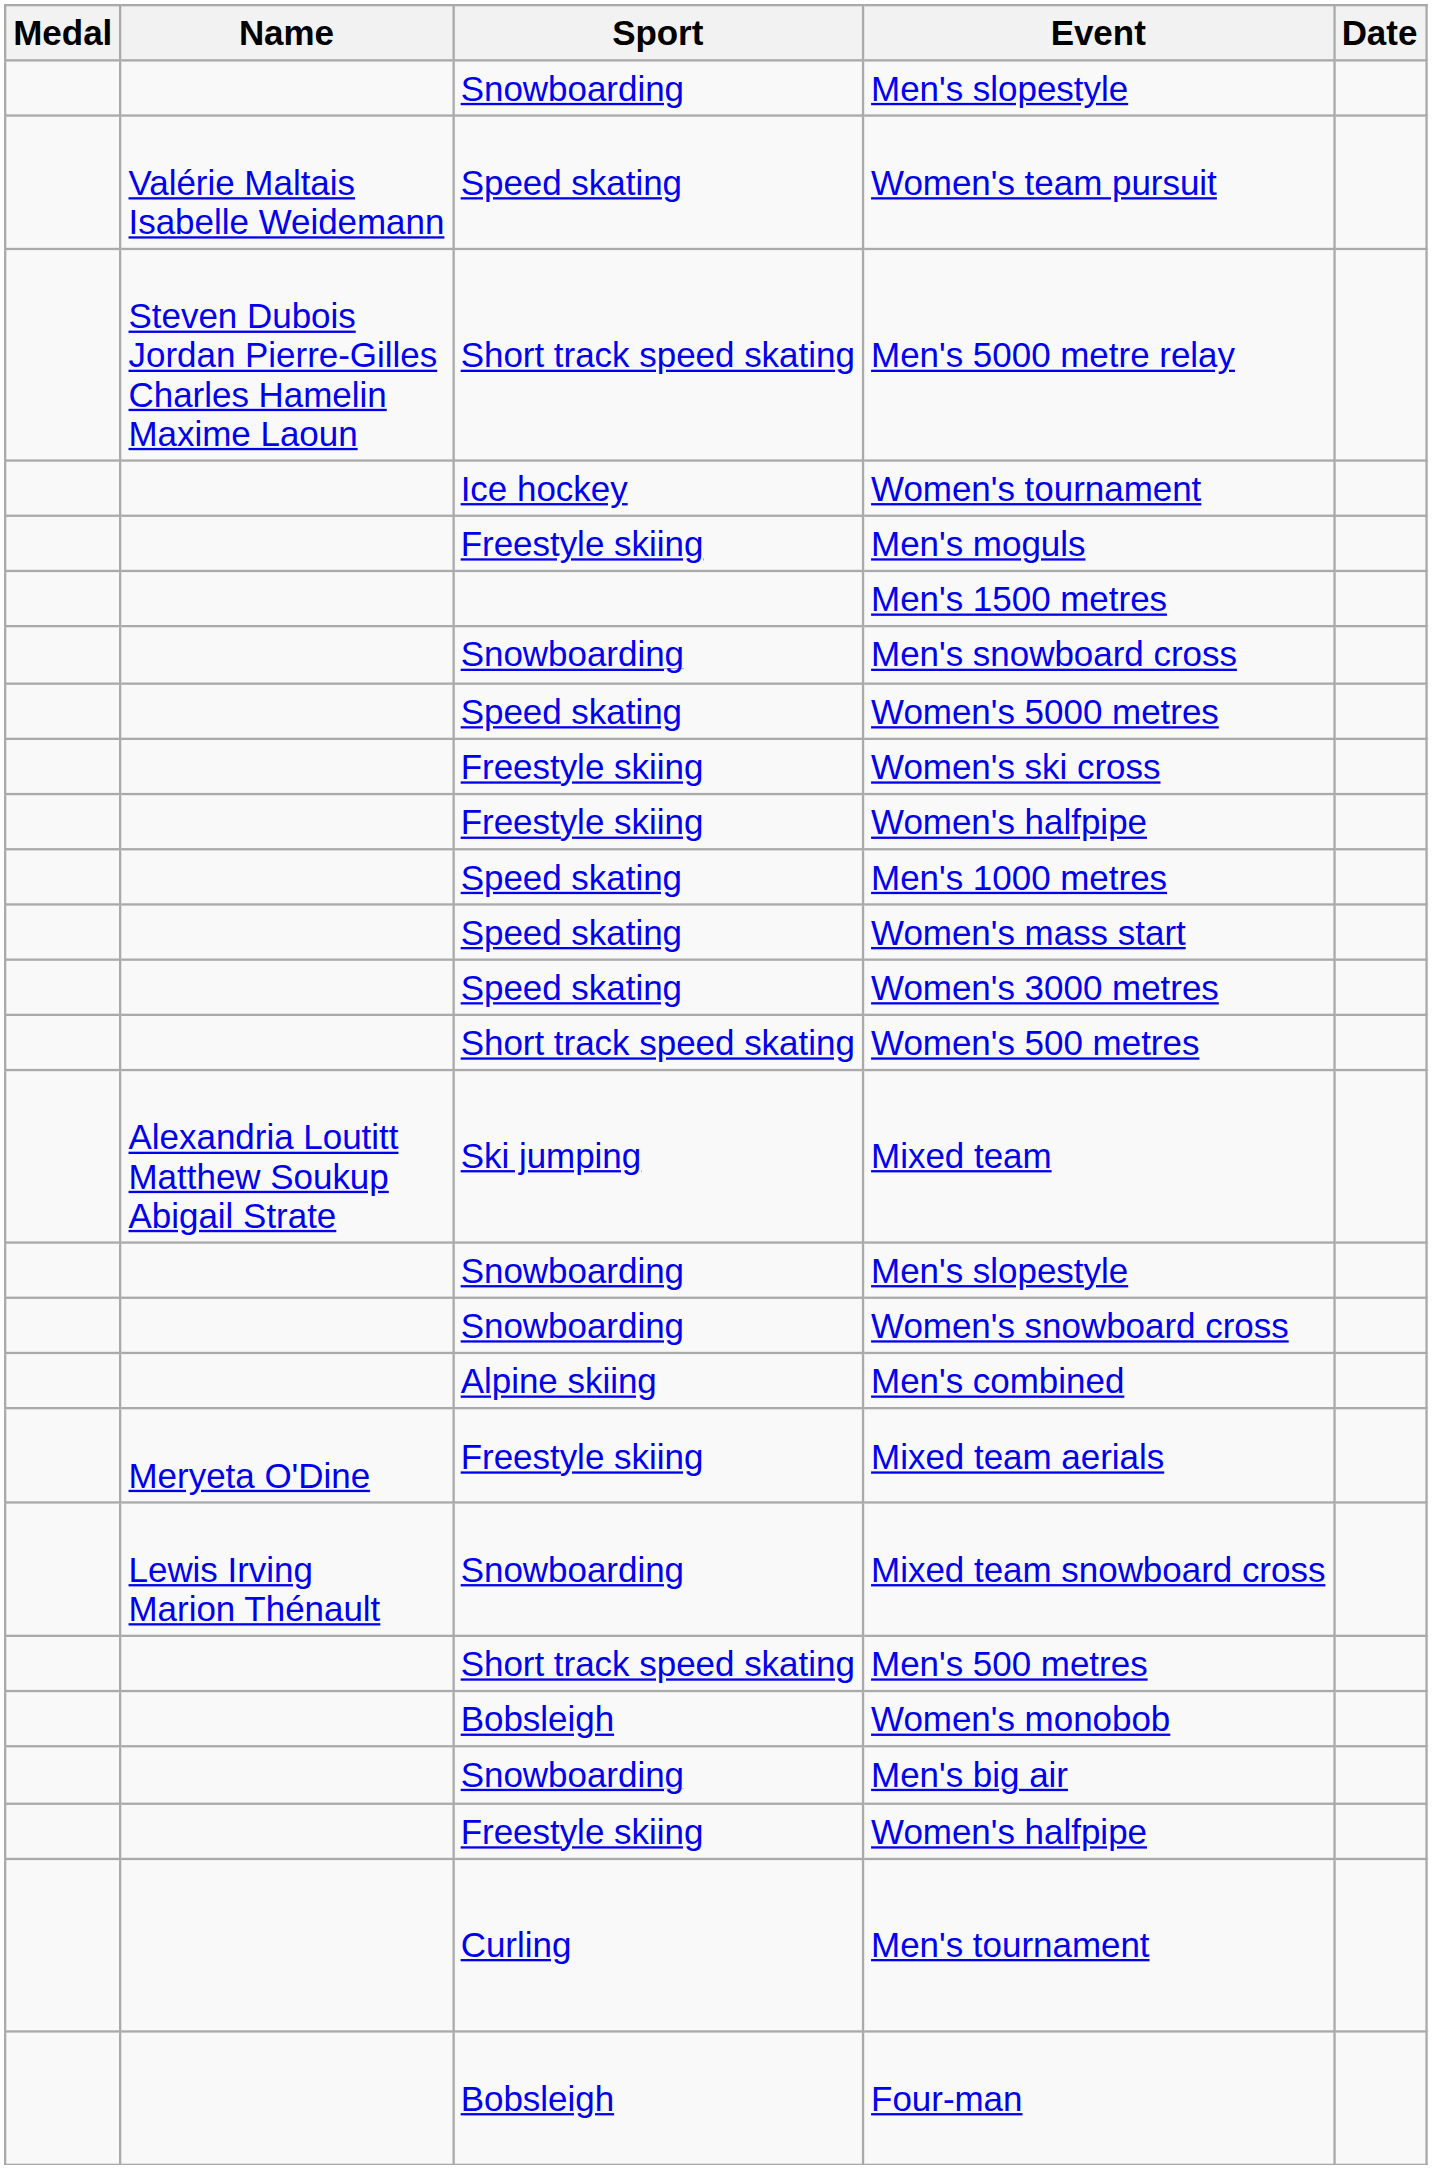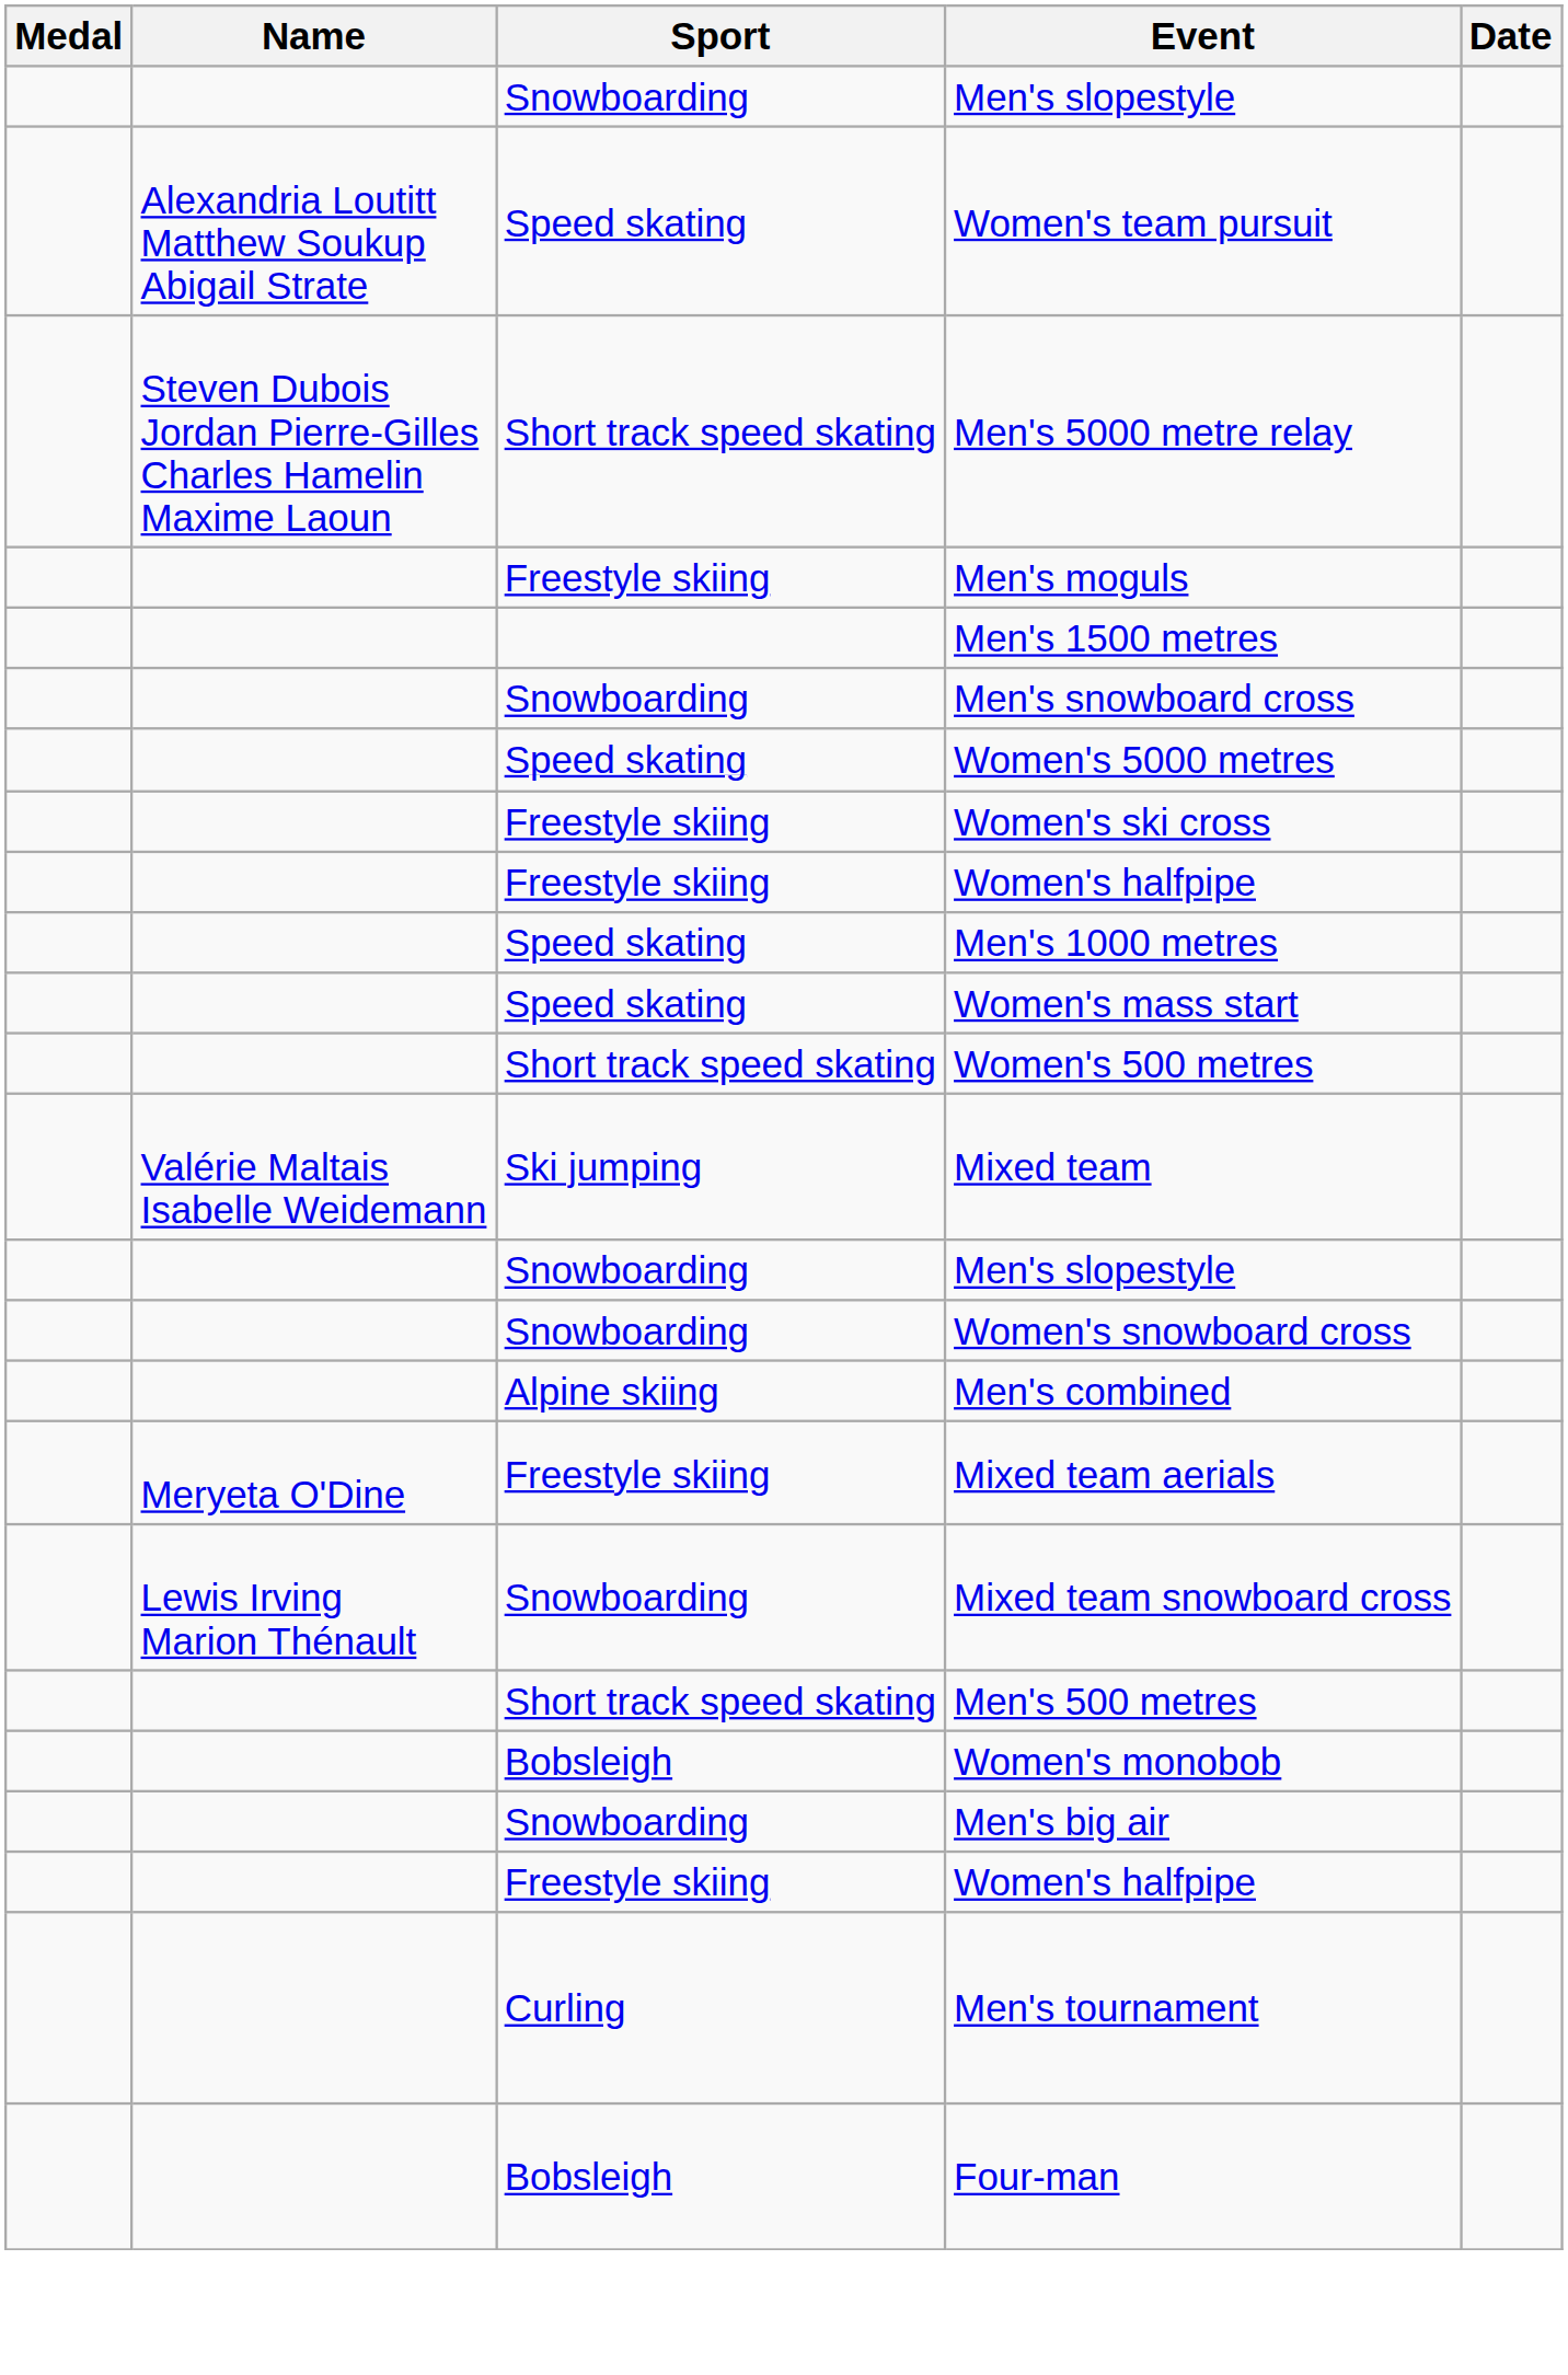Women's team pursuit | Name: Valérie Maltais Isabelle Weidemann -> Alexandria Loutitt Matthew Soukup Abigail Strate
- row: Ice hockey | Women's tournament
- row: Speed skating | Women's 3000 metres
Mixed team | Name: Alexandria Loutitt Matthew Soukup Abigail Strate -> Valérie Maltais Isabelle Weidemann
